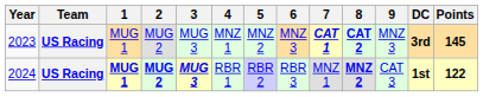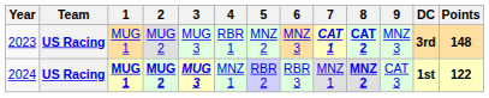2023 | 4: MNZ 1 -> RBR 1
2023 | Points: 145 -> 148
2024 | 4: RBR 1 -> MNZ 1
